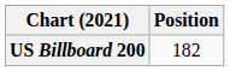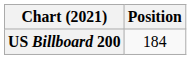US Billboard 200 | Position: 182 -> 184
